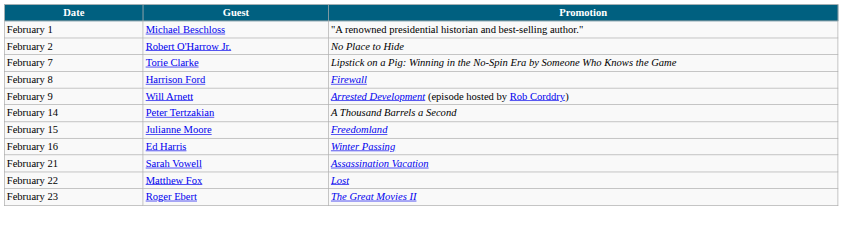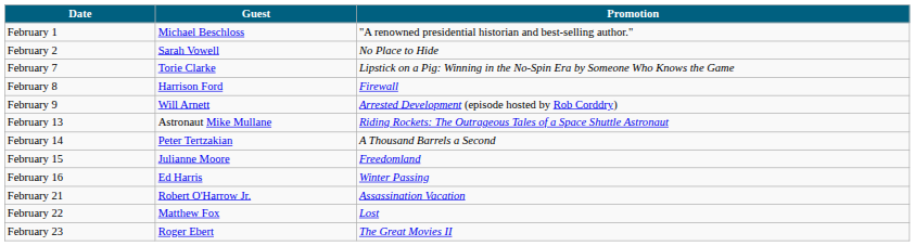February 2 | Guest: Robert O'Harrow Jr. -> Sarah Vowell
+ row: February 13 | Astronaut Mike Mullane | Riding Rockets: The Outrageous Tales of a Space Shuttle Astronaut
February 21 | Guest: Sarah Vowell -> Robert O'Harrow Jr.
